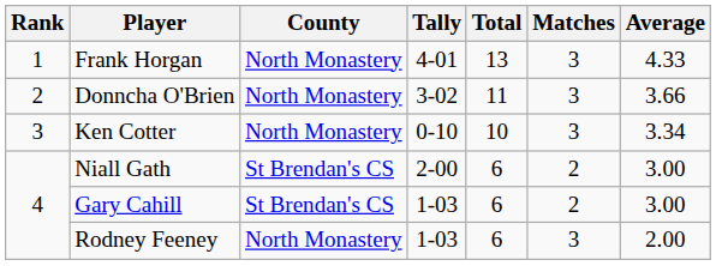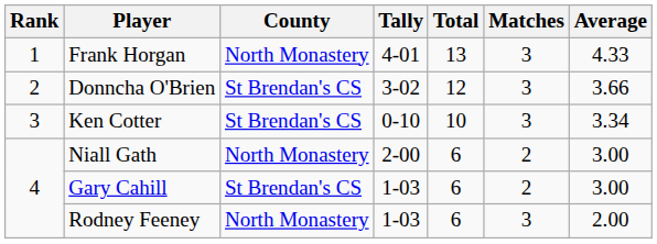Donncha O'Brien | County: North Monastery -> St Brendan's CS
Donncha O'Brien | Total: 11 -> 12
Ken Cotter | County: North Monastery -> St Brendan's CS
Niall Gath | County: St Brendan's CS -> North Monastery
